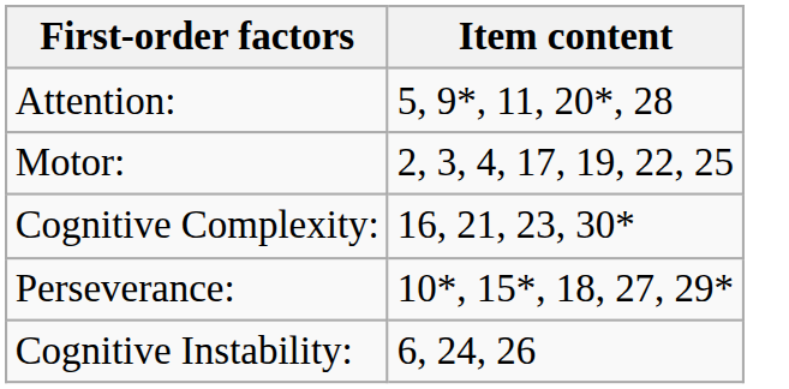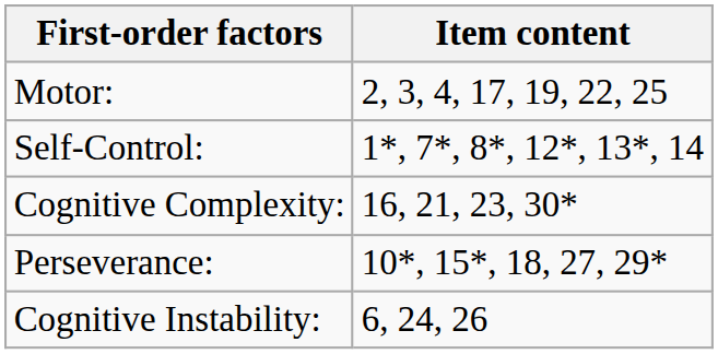- row: Attention: | 5, 9*, 11, 20*, 28
+ row: Self-Control: | 1*, 7*, 8*, 12*, 13*, 14
